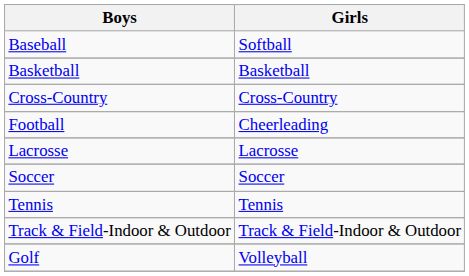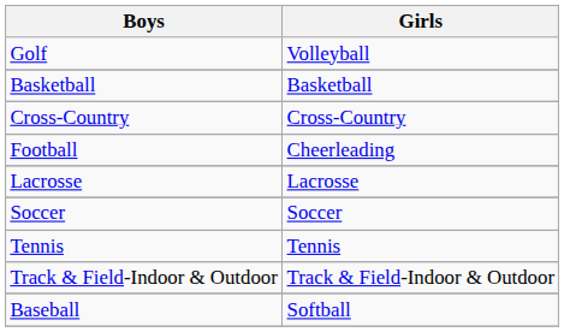rows swapped: Baseball <-> Golf
